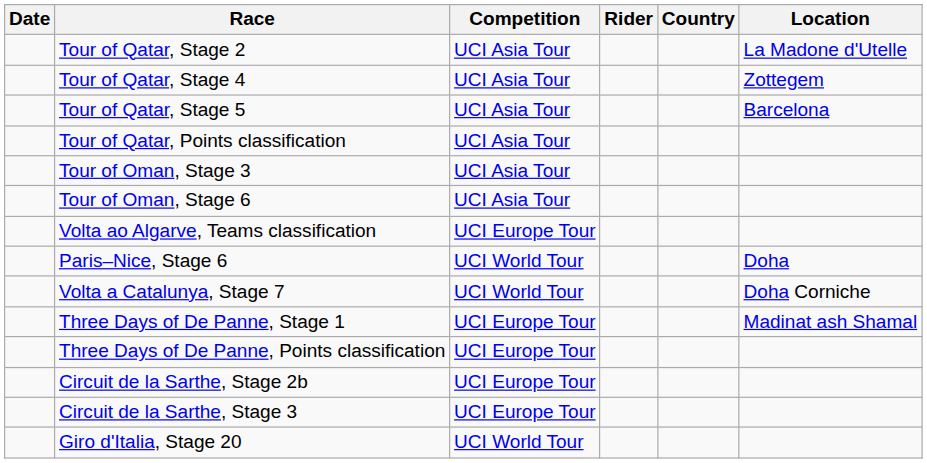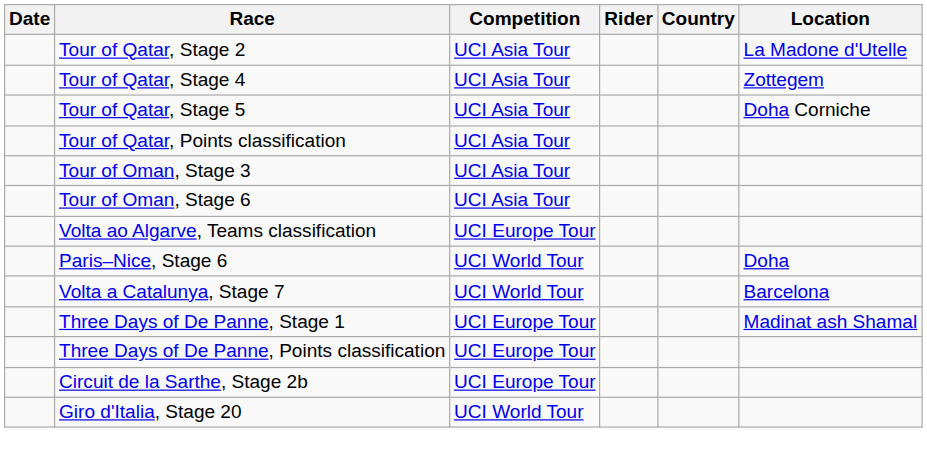Tour of Qatar, Stage 5 | Location: Barcelona -> Doha Corniche
Volta a Catalunya, Stage 7 | Location: Doha Corniche -> Barcelona
- row: Circuit de la Sarthe, Stage 3 | UCI Europe Tour
